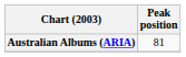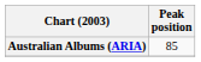Australian Albums (ARIA) | Peak position: 81 -> 85
